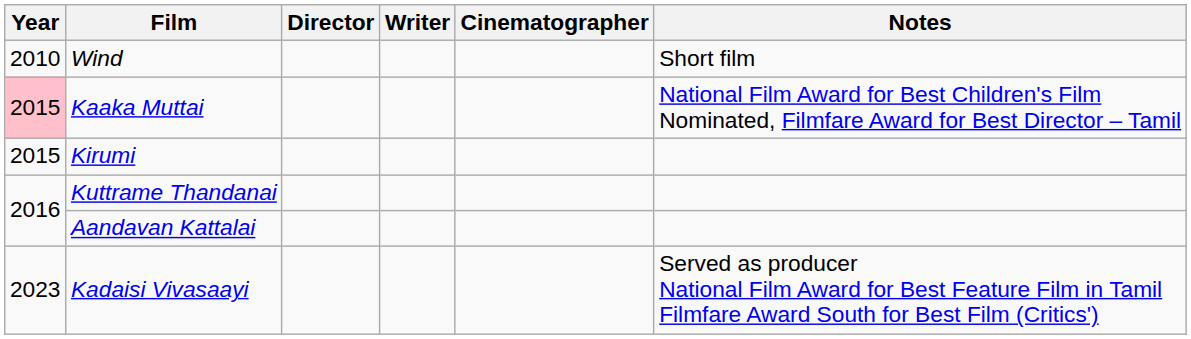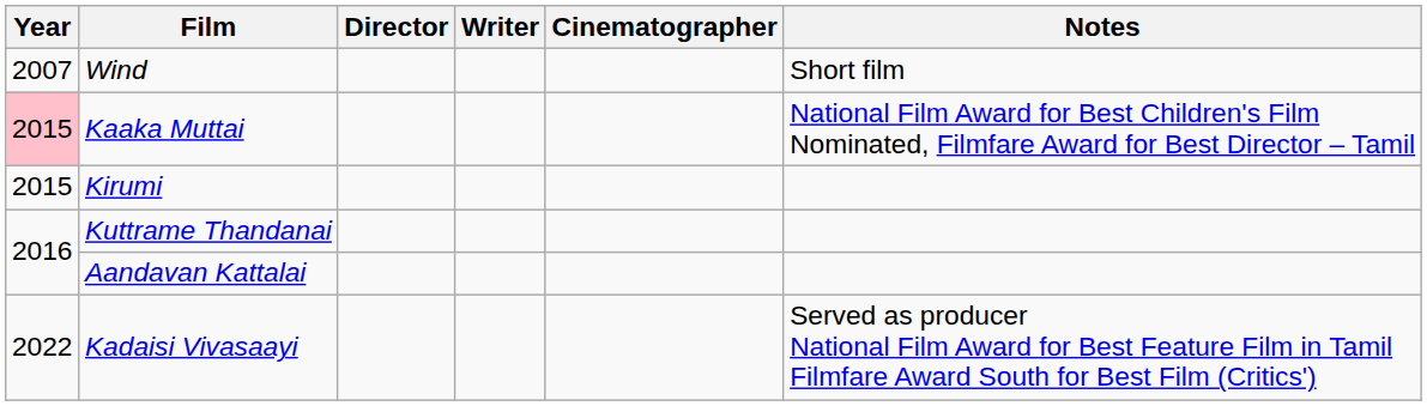Wind | Year: 2010 -> 2007
Kadaisi Vivasaayi | Year: 2023 -> 2022
